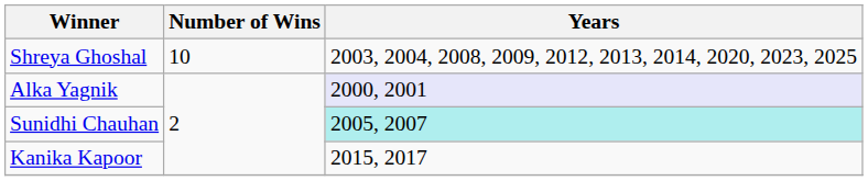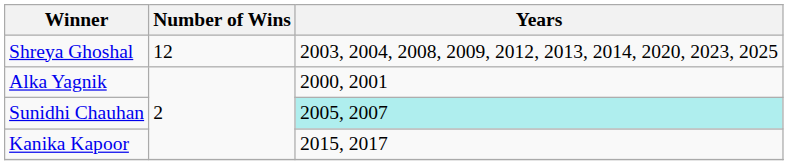Shreya Ghoshal | Number of Wins: 10 -> 12
Alka Yagnik | Years: lavender background -> no background
